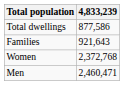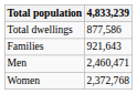rows swapped: Men <-> Women
